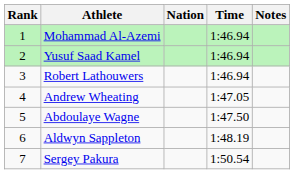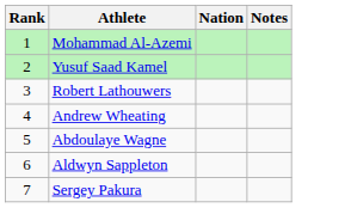- column: Time | 1:46.94 | 1:46.94 | 1:46.94 | 1:47.05 | 1:47.50 | 1:48.19 | 1:50.54
